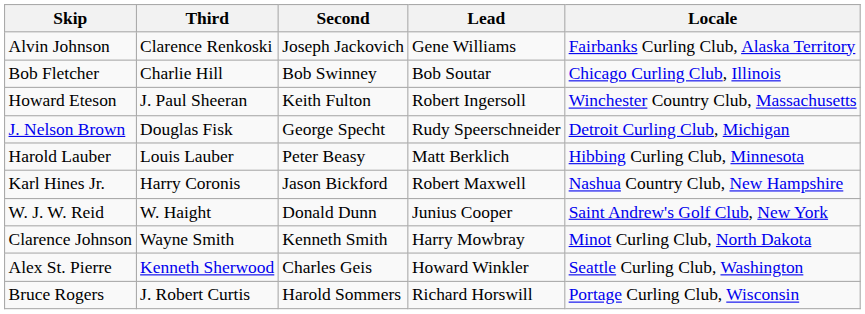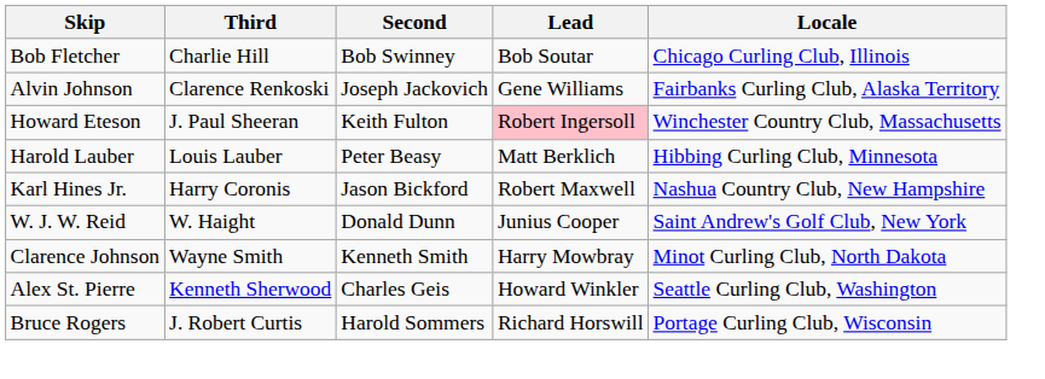rows swapped: Alvin Johnson <-> Bob Fletcher
Howard Eteson | Lead: no background -> pink background
- row: J. Nelson Brown | Douglas Fisk | George Specht | Rudy Speerschneider | Detroit Curling Club, Michigan
